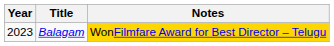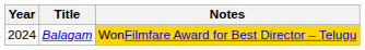Balagam | Year: 2023 -> 2024
